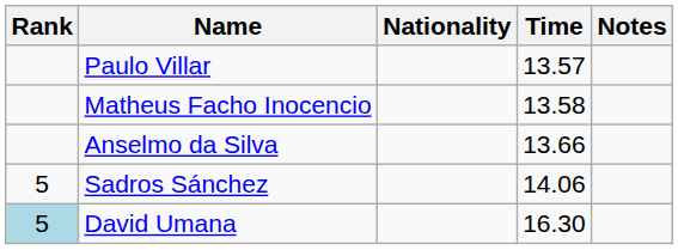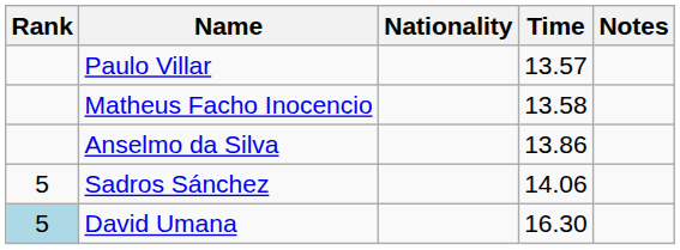Anselmo da Silva | Time: 13.66 -> 13.86
